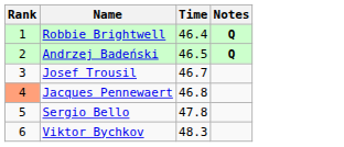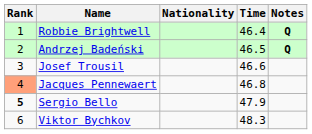+ column: Nationality
Josef Trousil | Time: 46.7 -> 46.6
Sergio Bello | Rank: normal -> bold
Sergio Bello | Time: 47.8 -> 47.9
